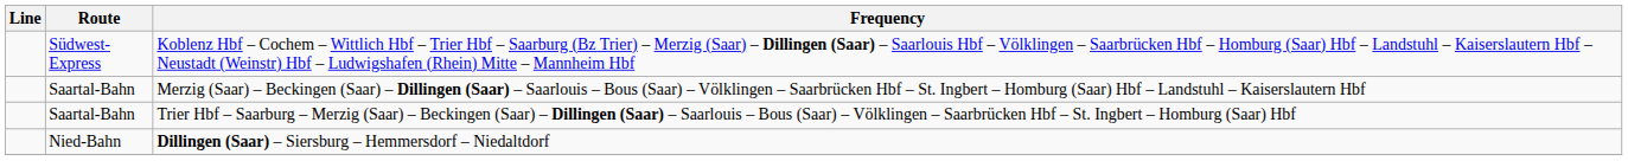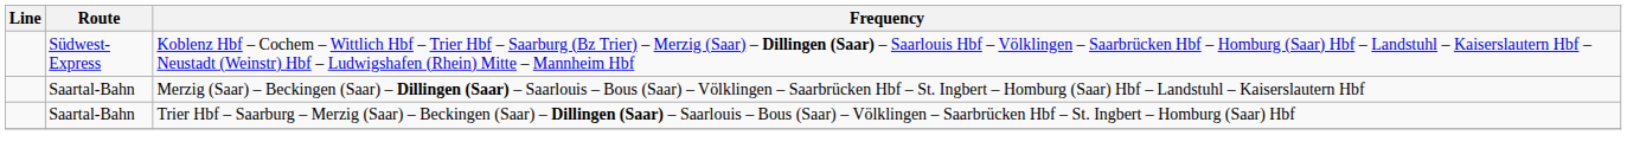- row: Nied-Bahn | Dillingen (Saar) – Siersburg – Hemmersdorf – Niedaltdorf
